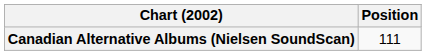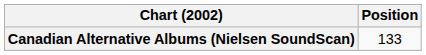Canadian Alternative Albums (Nielsen SoundScan) | Position: 111 -> 133
